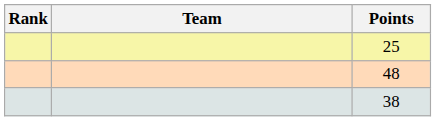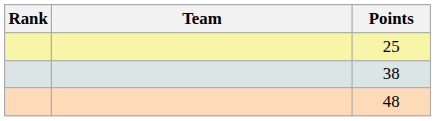rows swapped: 38 <-> 48
